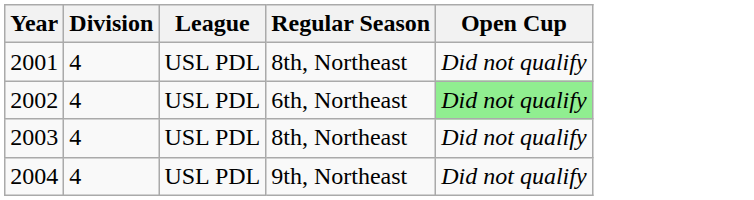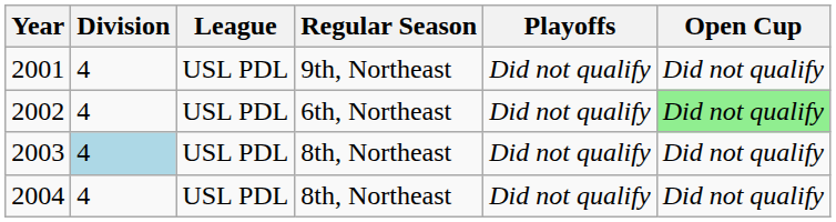+ column: Playoffs | Did not qualify | Did not qualify | Did not qualify | Did not qualify
2001 | Regular Season: 8th, Northeast -> 9th, Northeast
2003 | Division: no background -> lightblue background
2004 | Regular Season: 9th, Northeast -> 8th, Northeast
